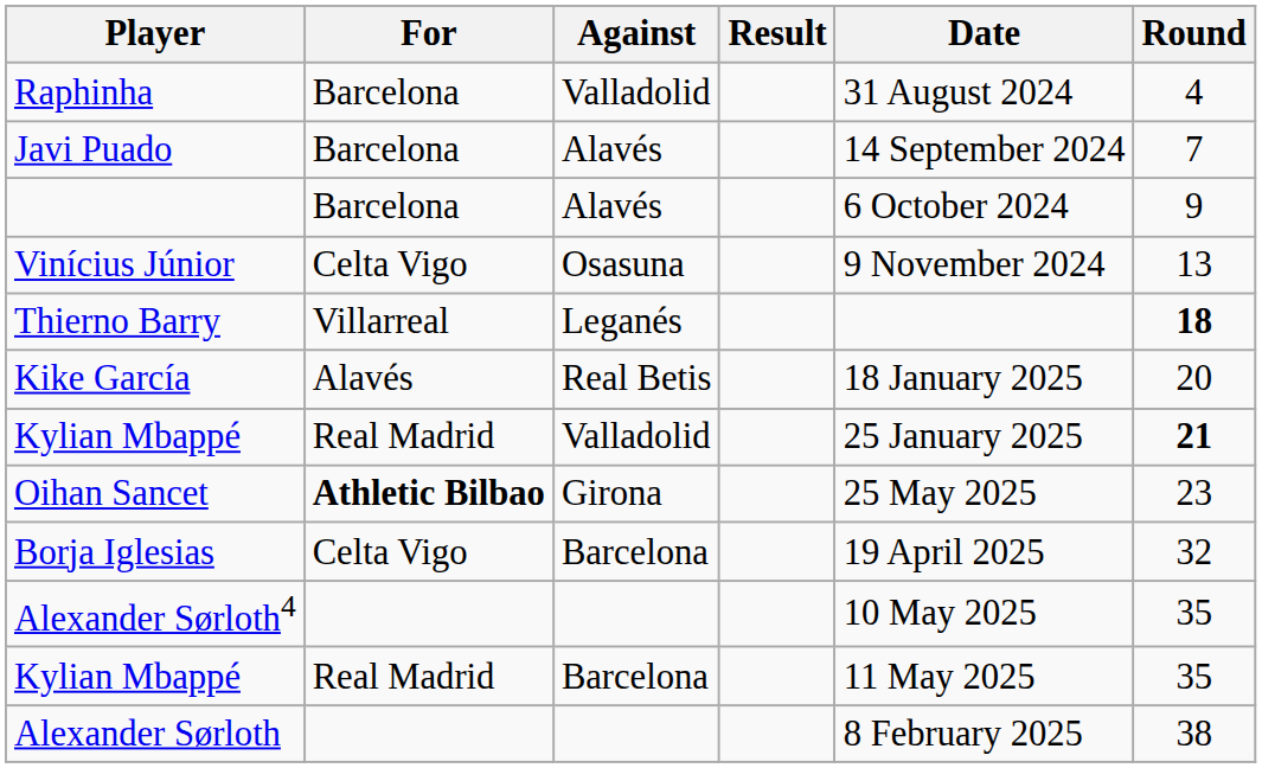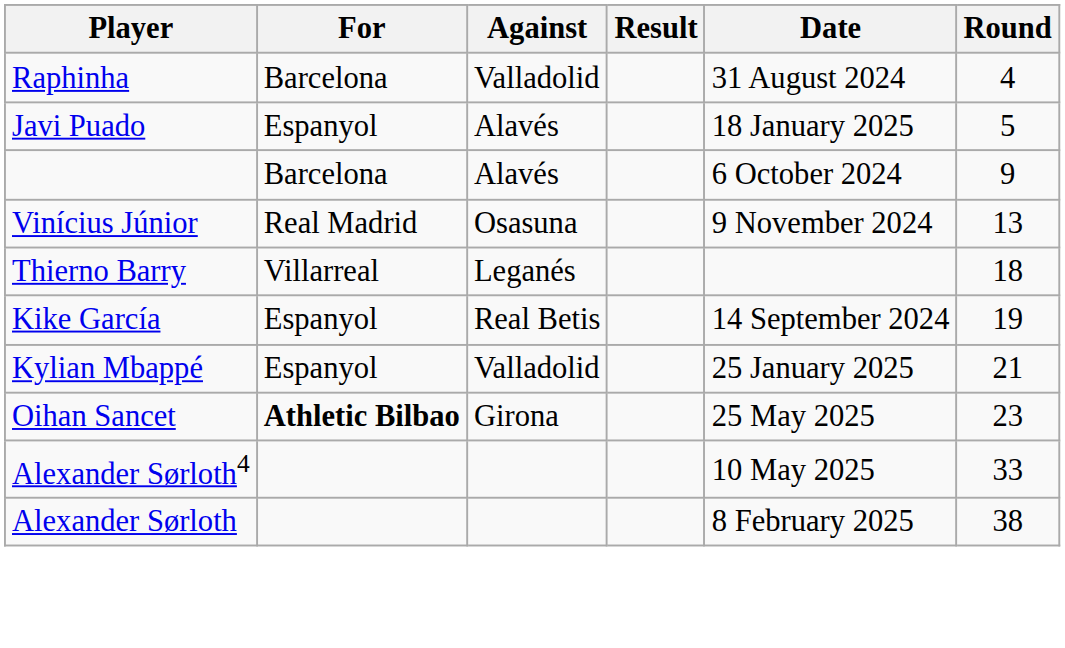Javi Puado | For: Barcelona -> Espanyol
Javi Puado | Date: 14 September 2024 -> 18 January 2025
Javi Puado | Round: 7 -> 5
Vinícius Júnior | For: Celta Vigo -> Real Madrid
Thierno Barry | Round: bold -> normal
Kike García | For: Alavés -> Espanyol
Kike García | Date: 18 January 2025 -> 14 September 2024
Kike García | Round: 20 -> 19
Kylian Mbappé / Valladolid | For: Real Madrid -> Espanyol
Kylian Mbappé / Valladolid | Round: bold -> normal
- row: Borja Iglesias | Celta Vigo | Barcelona | 19 April 2025 | 32
Alexander Sørloth4 | Round: 35 -> 33
- row: Kylian Mbappé | Real Madrid | Barcelona | 11 May 2025 | 35
